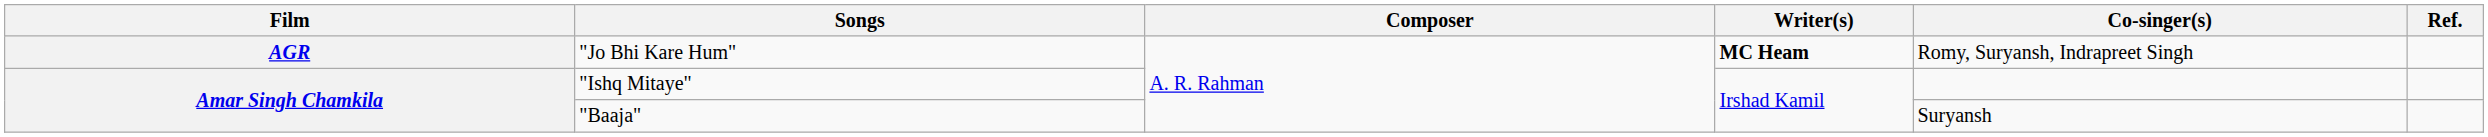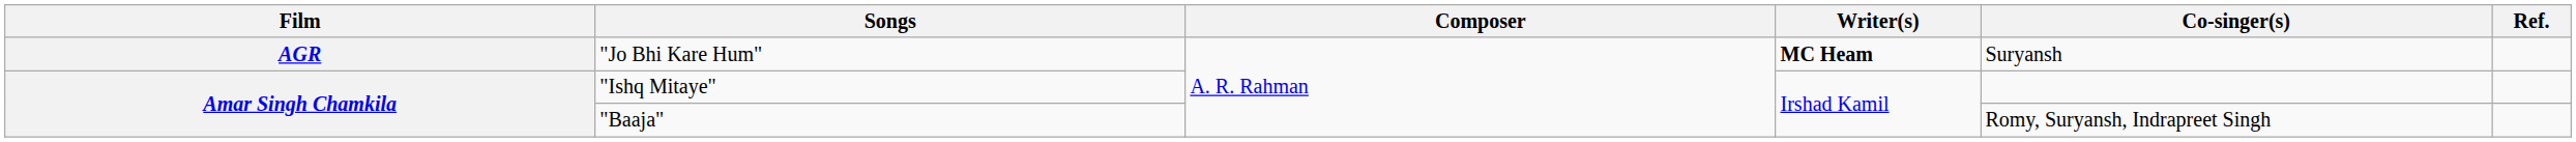"Jo Bhi Kare Hum" | Co-singer(s): Romy, Suryansh, Indrapreet Singh -> Suryansh
"Baaja" | Co-singer(s): Suryansh -> Romy, Suryansh, Indrapreet Singh
